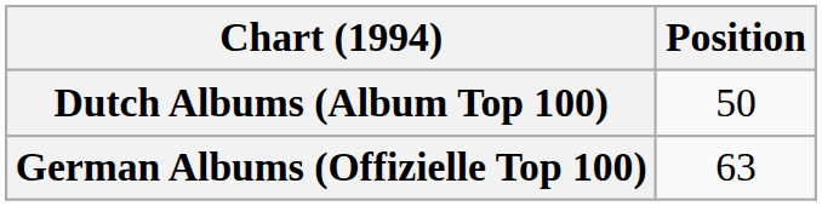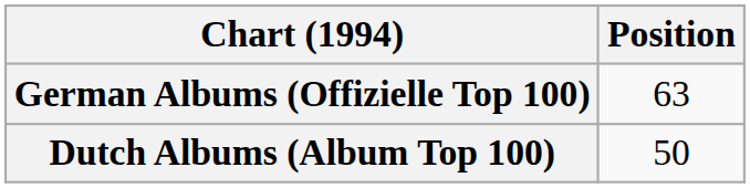rows swapped: Dutch Albums (Album Top 100) <-> German Albums (Offizielle Top 100)
